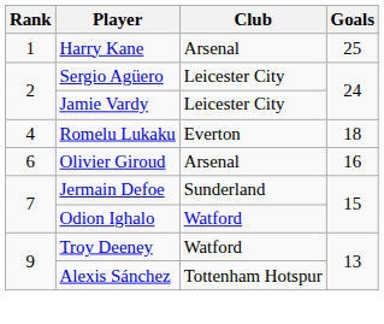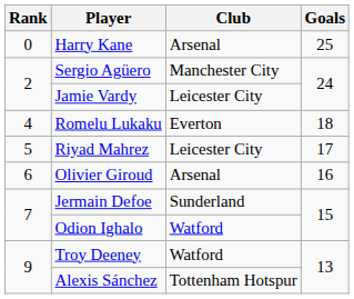Harry Kane | Rank: 1 -> 0
Sergio Agüero | Club: Leicester City -> Manchester City
+ row: 5 | Riyad Mahrez | Leicester City | 17
